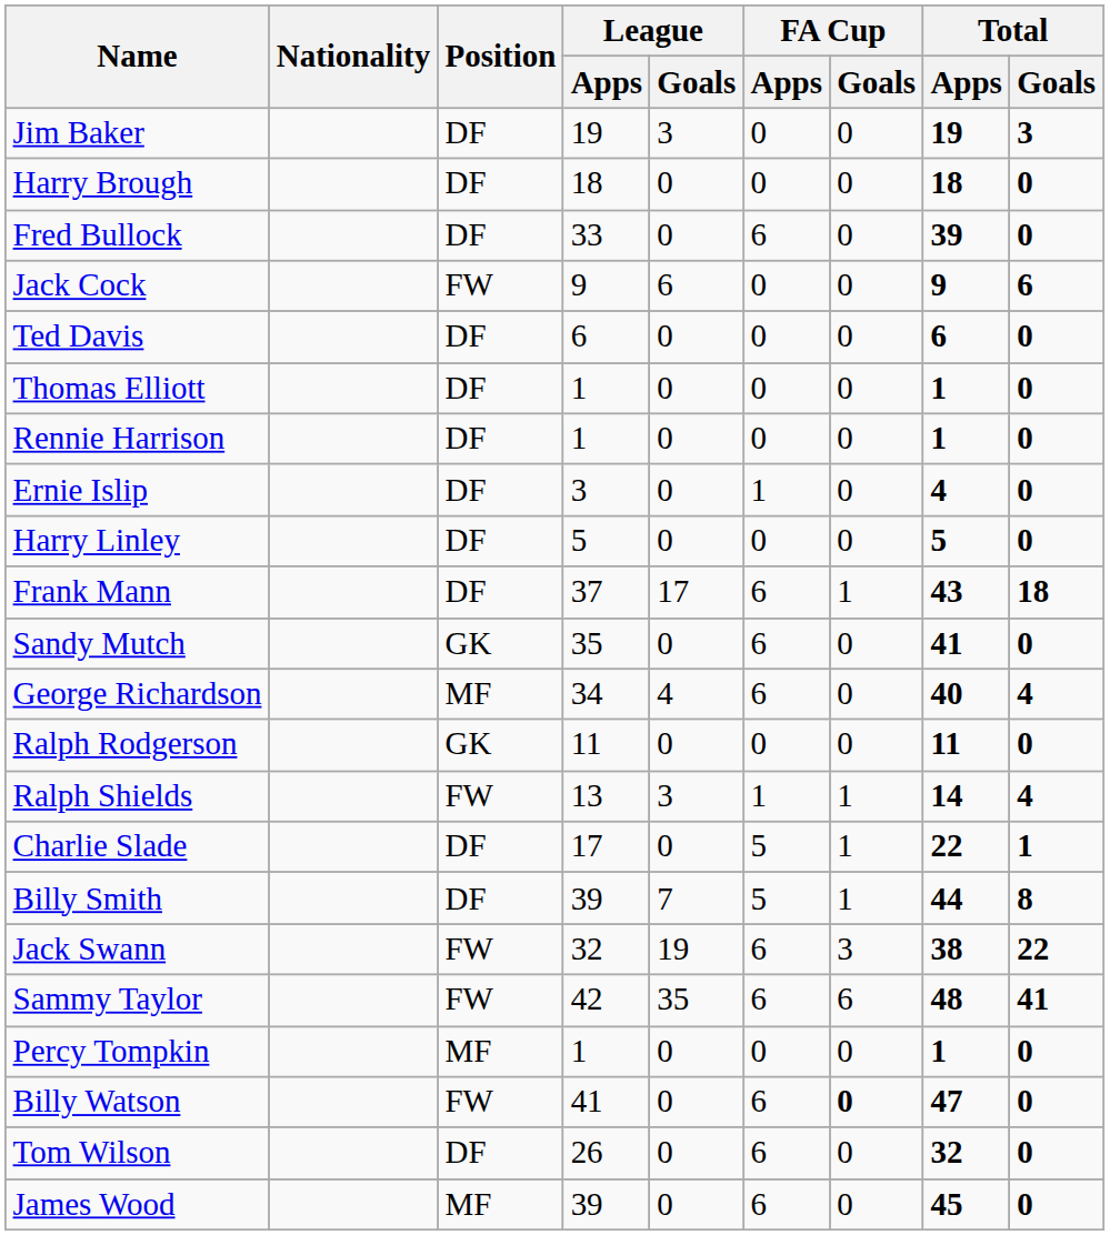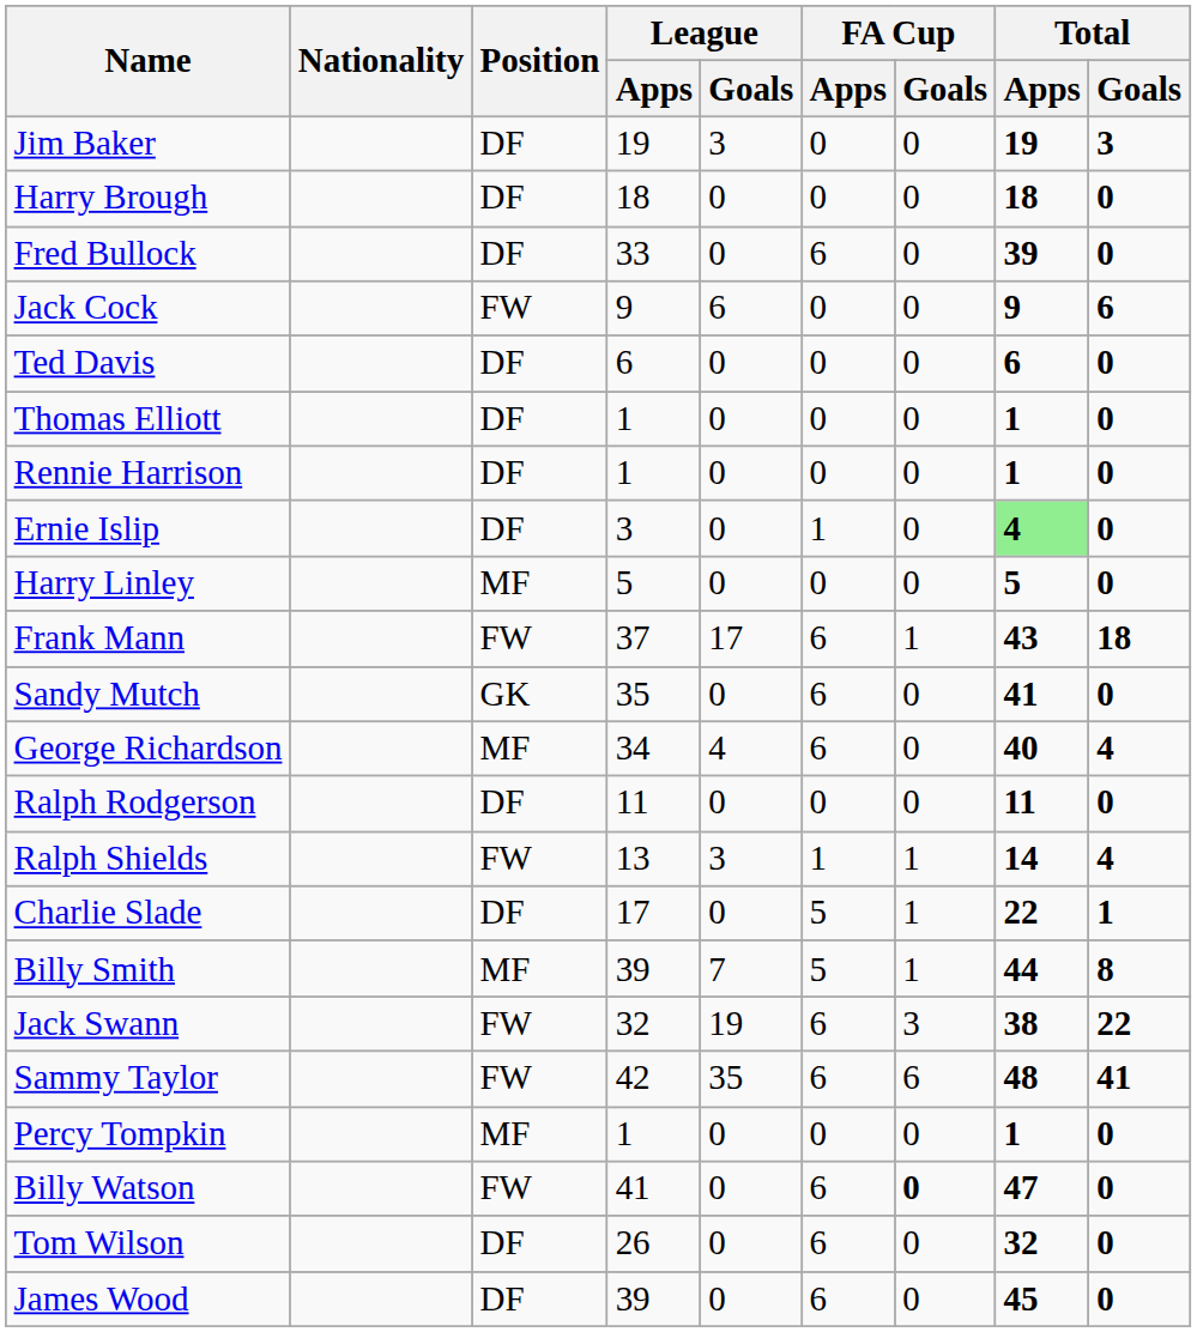Ernie Islip | Total / Apps: no background -> lightgreen background
Harry Linley | Position: DF -> MF
Frank Mann | Position: DF -> FW
Ralph Rodgerson | Position: GK -> DF
Billy Smith | Position: DF -> MF
James Wood | Position: MF -> DF
